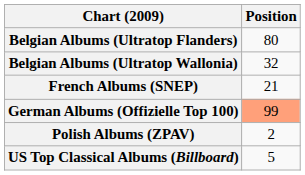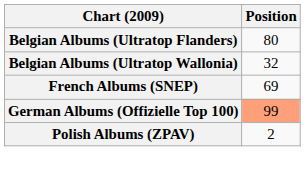French Albums (SNEP) | Position: 21 -> 69
- row: US Top Classical Albums (Billboard) | 5
